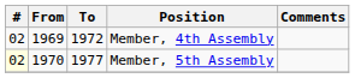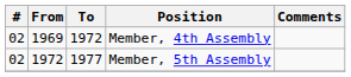Member, 5th Assembly | #: lightyellow background -> no background
Member, 5th Assembly | From: 1970 -> 1972
